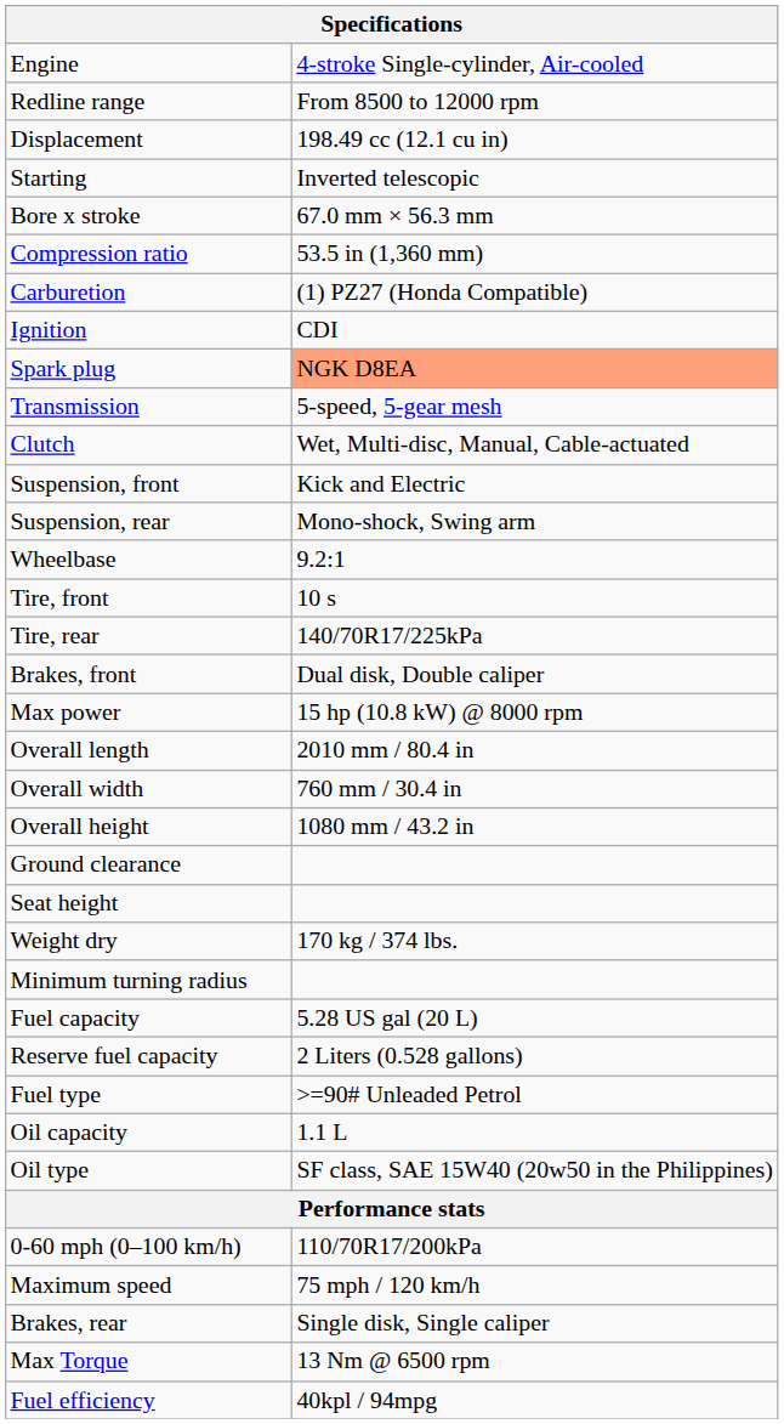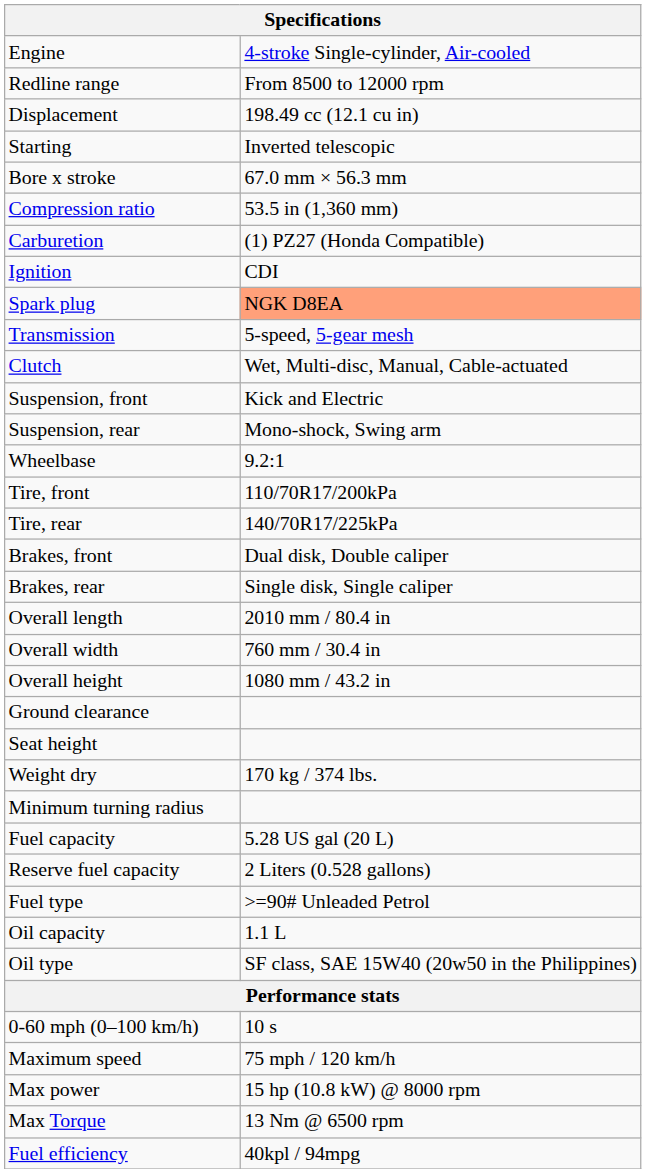Tire, front | column 2: 10 s -> 110/70R17/200kPa
rows swapped: Brakes, rear <-> Max power
0-60 mph (0–100 km/h) | column 2: 110/70R17/200kPa -> 10 s
